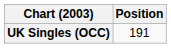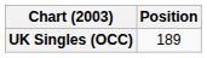UK Singles (OCC) | Position: 191 -> 189
